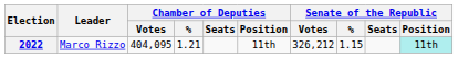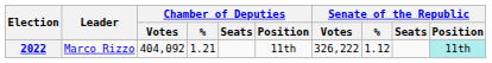2022 | Chamber of Deputies / Votes: 404,095 -> 404,092
2022 | Senate of the Republic / Votes: 326,212 -> 326,222
2022 | Senate of the Republic / %: 1.15 -> 1.12
